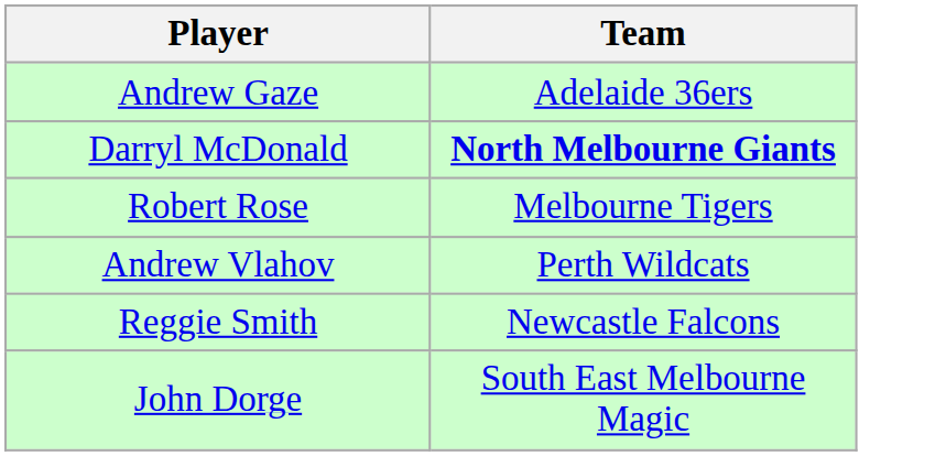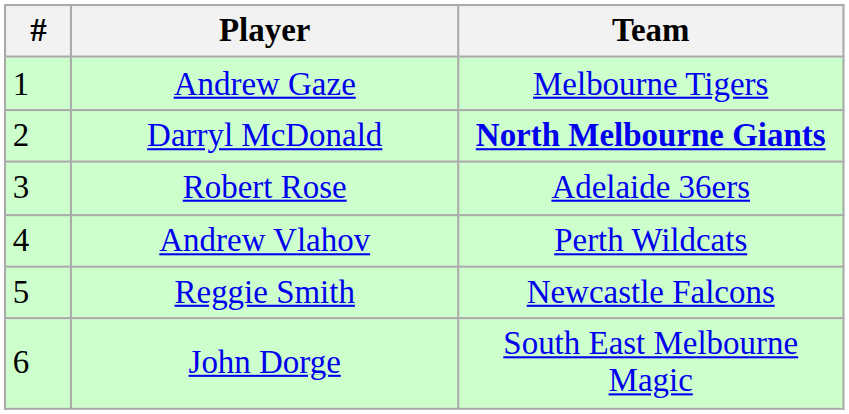+ column: # | 1 | 2 | 3 | 4 | 5 | 6
Andrew Gaze | Team: Adelaide 36ers -> Melbourne Tigers
Robert Rose | Team: Melbourne Tigers -> Adelaide 36ers
